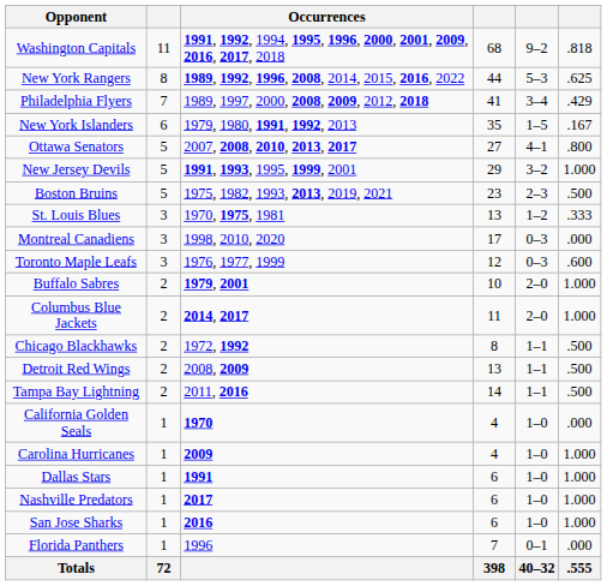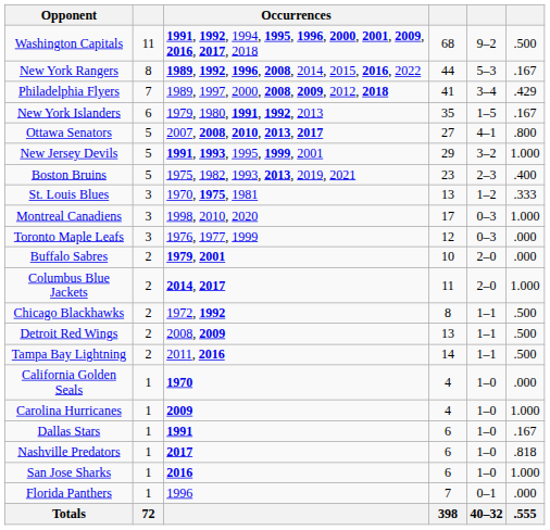Washington Capitals | column 6: .818 -> .500
New York Rangers | column 6: .625 -> .167
Boston Bruins | column 6: .500 -> .400
Montreal Canadiens | column 6: .000 -> 1.000
Toronto Maple Leafs | column 6: .600 -> .000
Buffalo Sabres | column 6: 1.000 -> .000
Dallas Stars | column 6: 1.000 -> .167
Nashville Predators | column 6: 1.000 -> .818
